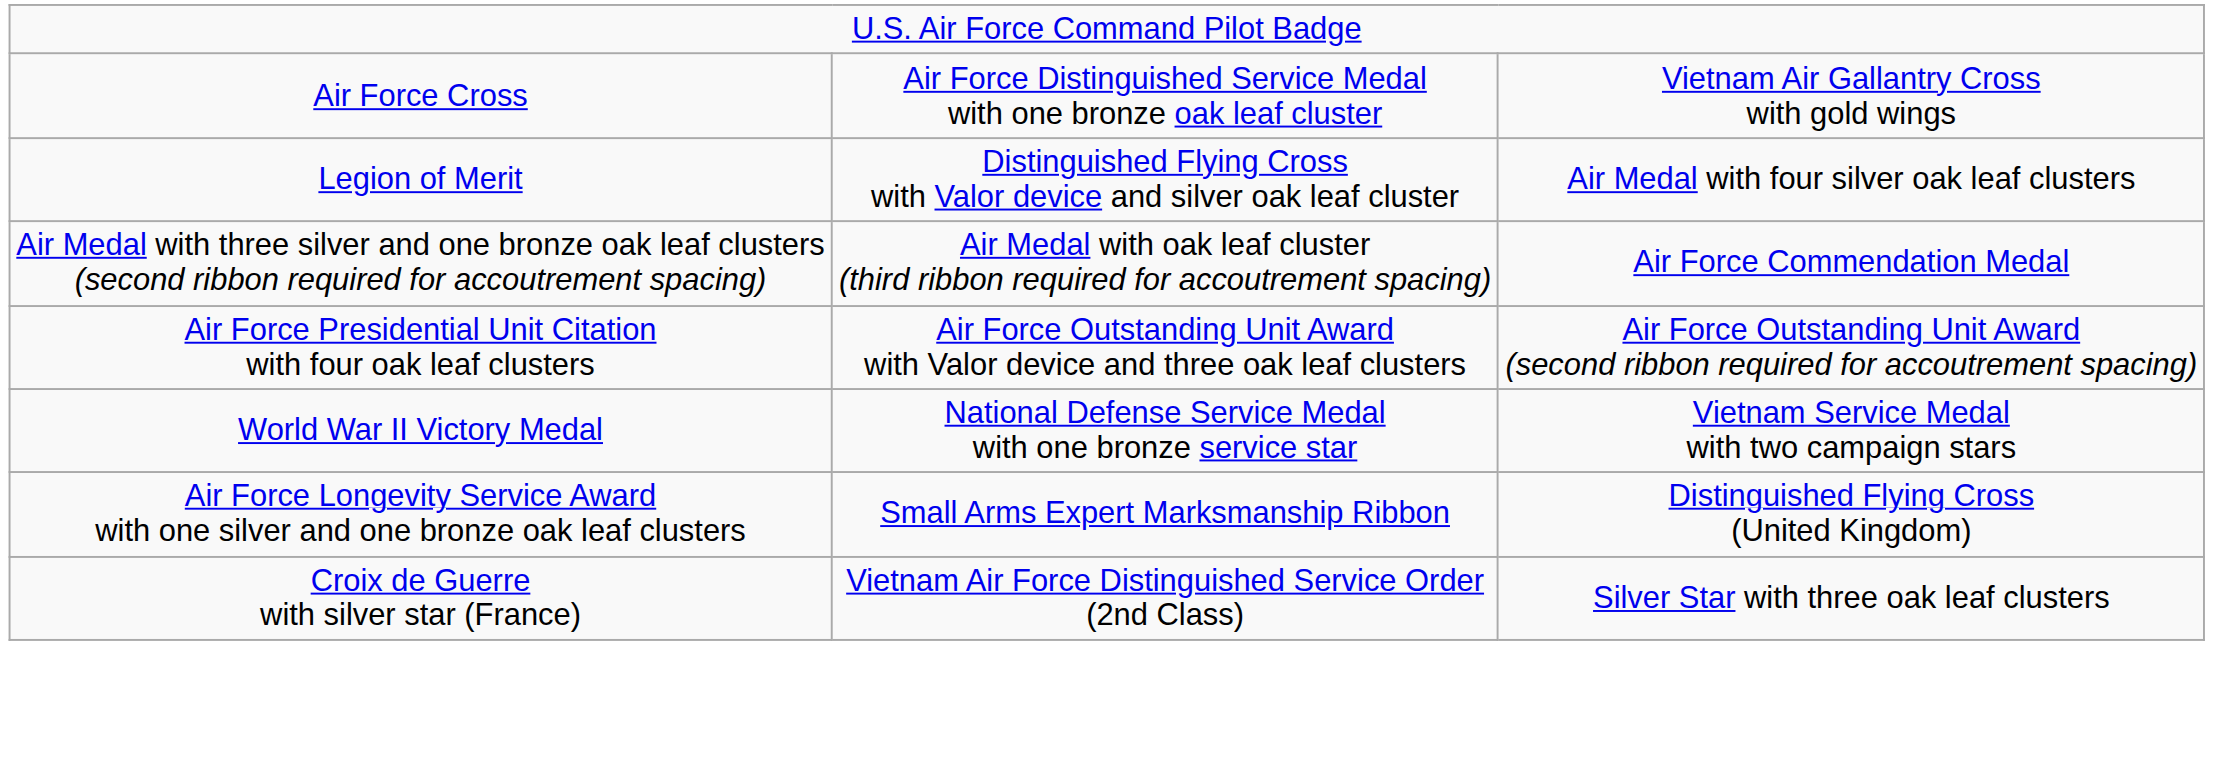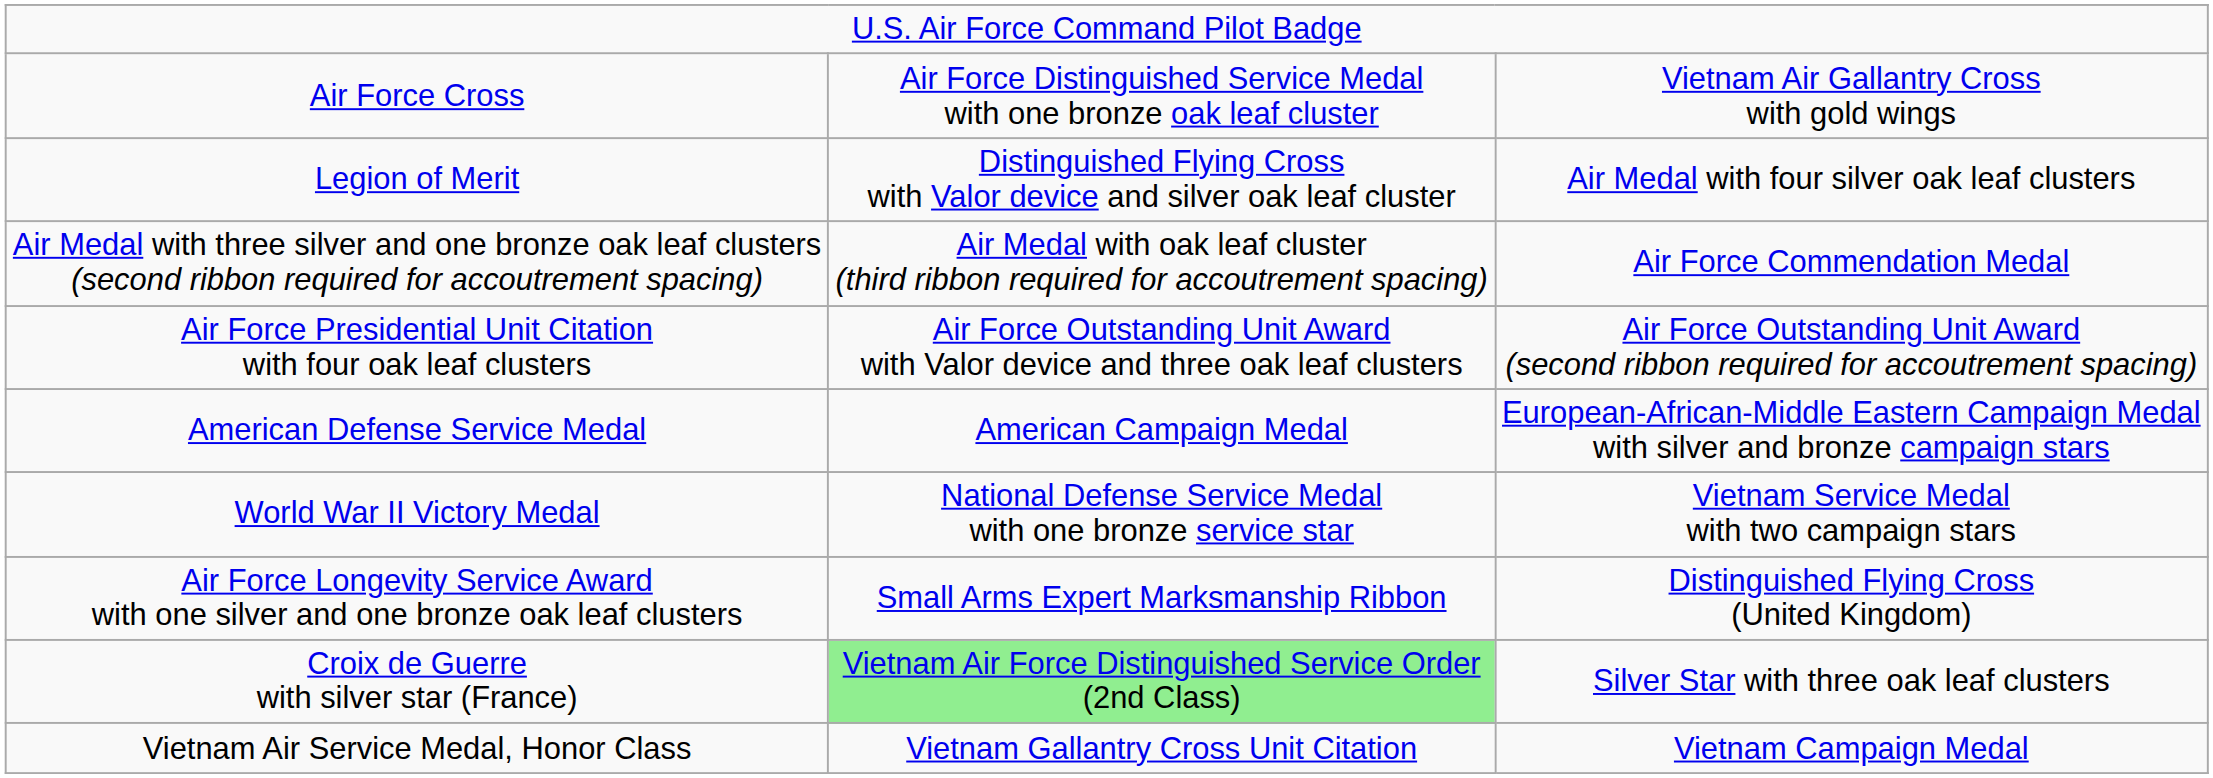+ row: American Defense Service Medal | American Campaign Medal | European-African-Middle Eastern Campaign Medal with silver and bronze campaign stars
Croix de Guerre with silver star (France) | column 2: no background -> lightgreen background
+ row: Vietnam Air Service Medal, Honor Class | Vietnam Gallantry Cross Unit Citation | Vietnam Campaign Medal
